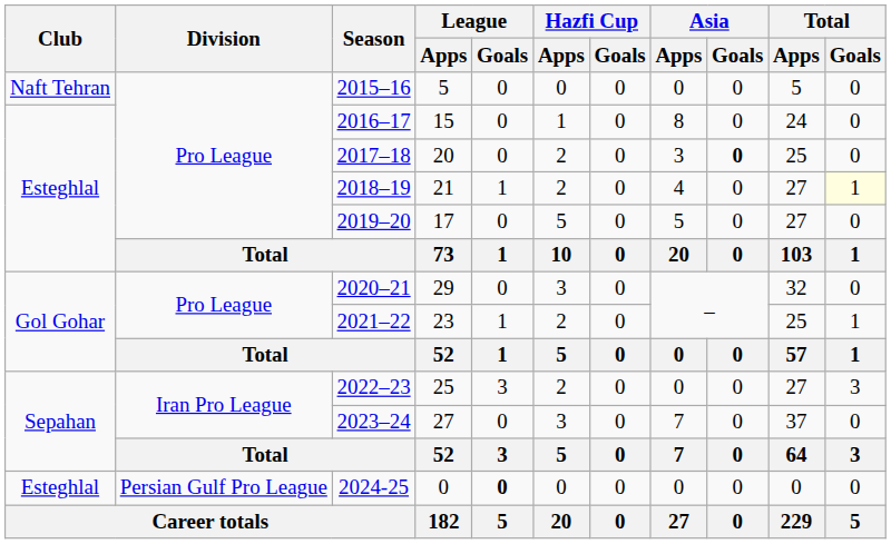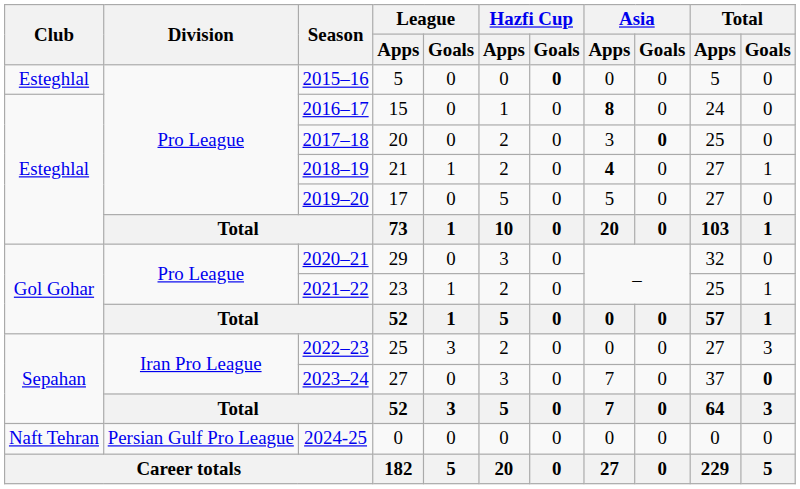2015–16 | Club: Naft Tehran -> Esteghlal
2015–16 | Hazfi Cup / Goals: normal -> bold
2016–17 | Asia / Apps: normal -> bold
2018–19 | Asia / Apps: normal -> bold
2018–19 | Total / Goals: lightyellow background -> no background
2023–24 | Total / Goals: normal -> bold
2024-25 | Club: Esteghlal -> Naft Tehran
2024-25 | League / Goals: bold -> normal
